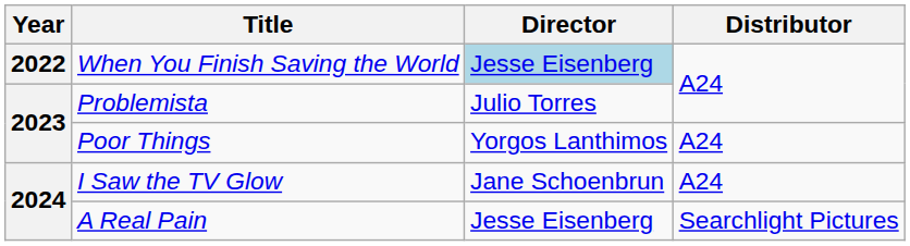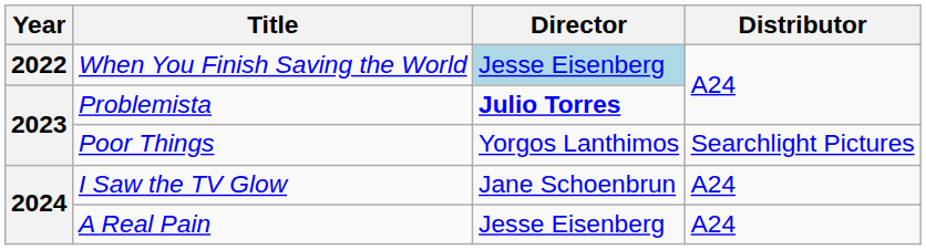Problemista | Director: normal -> bold
Poor Things | Distributor: A24 -> Searchlight Pictures
A Real Pain | Distributor: Searchlight Pictures -> A24
